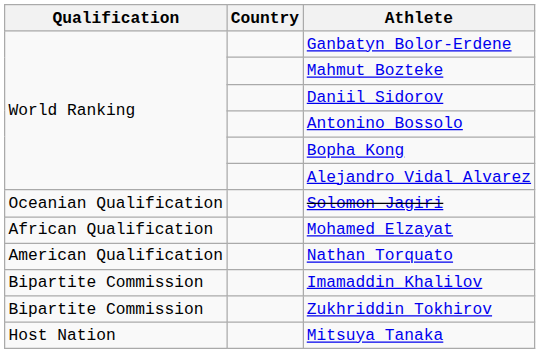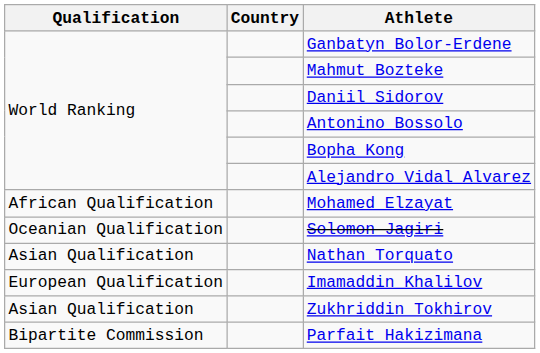rows swapped: Mohamed Elzayat <-> Solomon Jagiri
Nathan Torquato | Qualification: American Qualification -> Asian Qualification
Imamaddin Khalilov | Qualification: Bipartite Commission -> European Qualification
Zukhriddin Tokhirov | Qualification: Bipartite Commission -> Asian Qualification
+ row: Bipartite Commission | Parfait Hakizimana
- row: Host Nation | Mitsuya Tanaka
